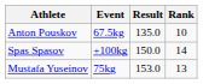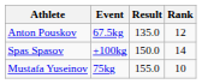Anton Pouskov | Rank: 10 -> 12
Mustafa Yuseinov | Result: 153.0 -> 155.0
Mustafa Yuseinov | Rank: 13 -> 10
